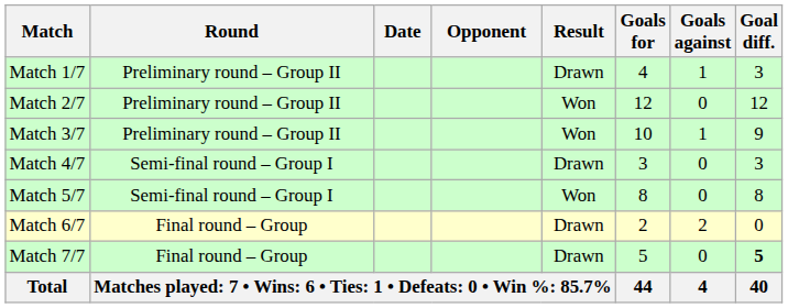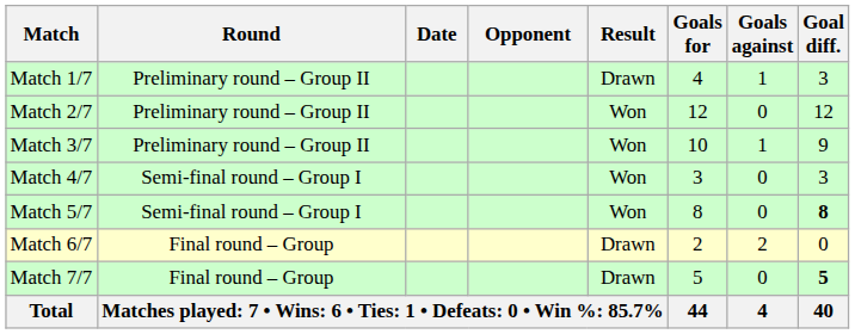Match 4/7 | Result: Drawn -> Won
Match 5/7 | Goal diff.: normal -> bold
